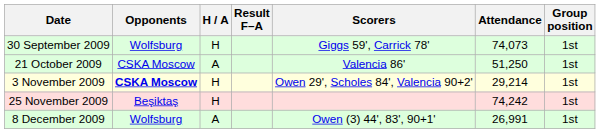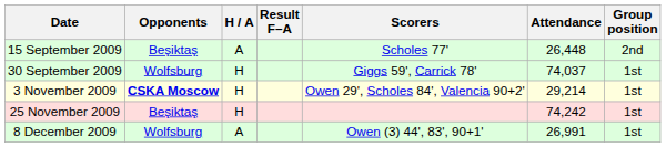+ row: 15 September 2009 | Beşiktaş | A | Scholes 77' | 26,448 | 2nd
30 September 2009 | Attendance: 74,073 -> 74,037
- row: 21 October 2009 | CSKA Moscow | A | Valencia 86' | 51,250 | 1st
